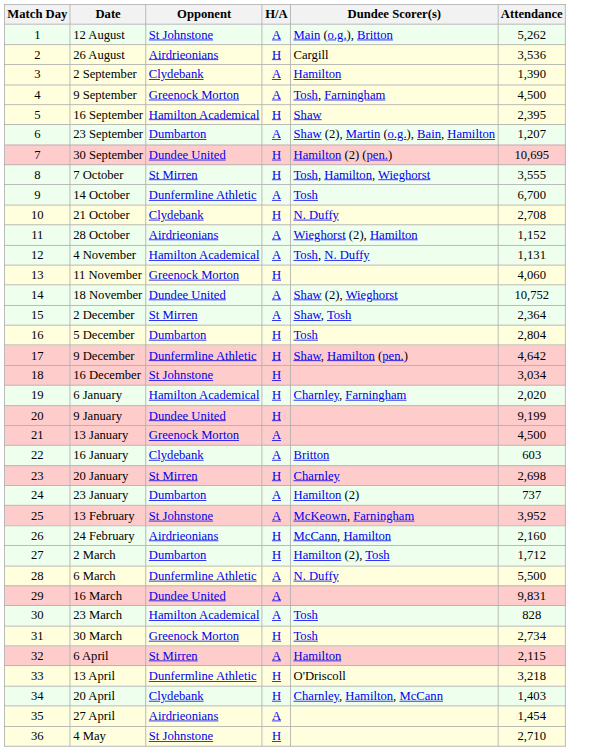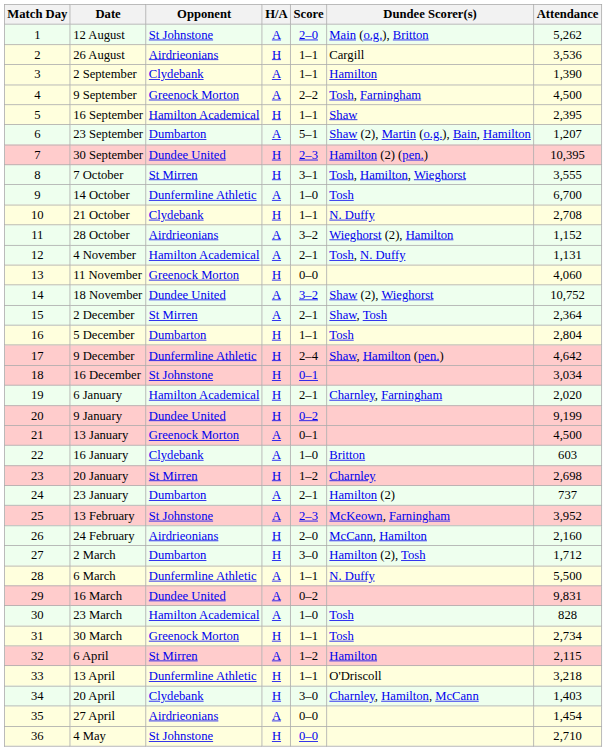+ column: Score | 2–0 | 1–1 | 1–1 | 2–2 | 1–1 | 5–1 | 2–3 | 3–1 | 1–0 | 1–1 | 3–2 | 2–1 | 0–0 | 3–2 | 2–1 | 1–1 | 2–4 | 0–1 | 2–1 | 0–2 | 0–1 | 1–0 | 1–2 | 2–1 | 2–3 | 2–0 | 3–0 | 1–1 | 0–2 | 1–0 | 1–1 | 1–2 | 1–1 | 3–0 | 0–0 | 0–0
30 September | Attendance: 10,695 -> 10,395
